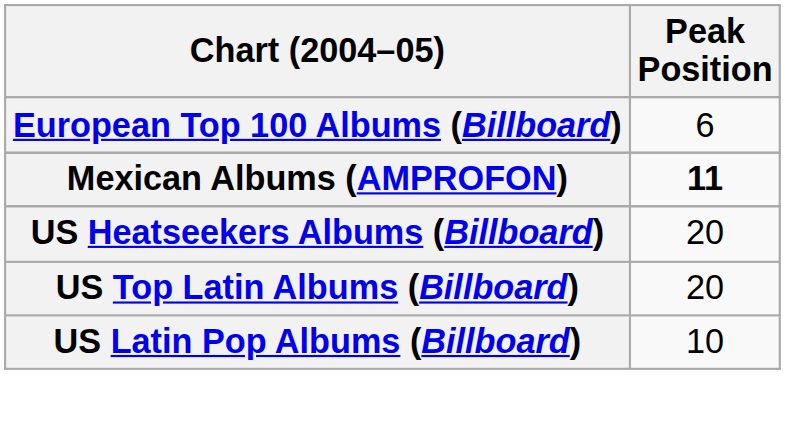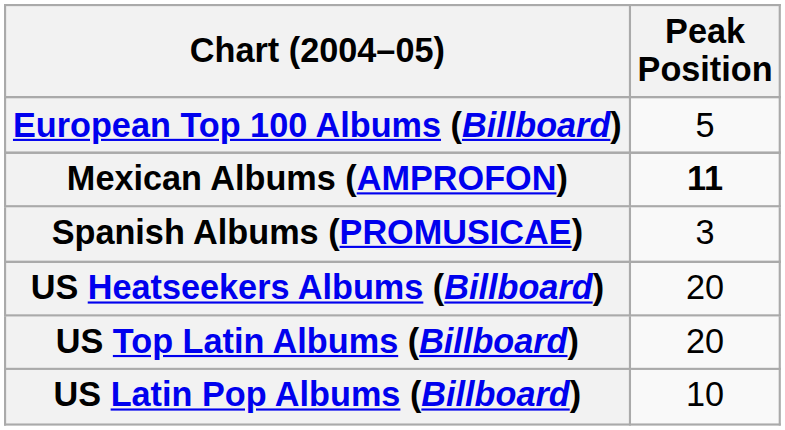European Top 100 Albums (Billboard) | Peak Position: 6 -> 5
+ row: Spanish Albums (PROMUSICAE) | 3
